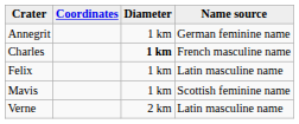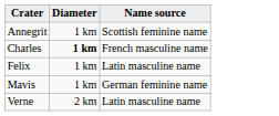- column: Coordinates
Annegrit | Name source: German feminine name -> Scottish feminine name
Mavis | Name source: Scottish feminine name -> German feminine name
